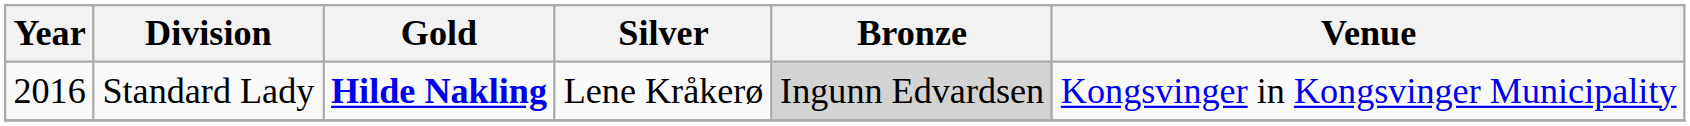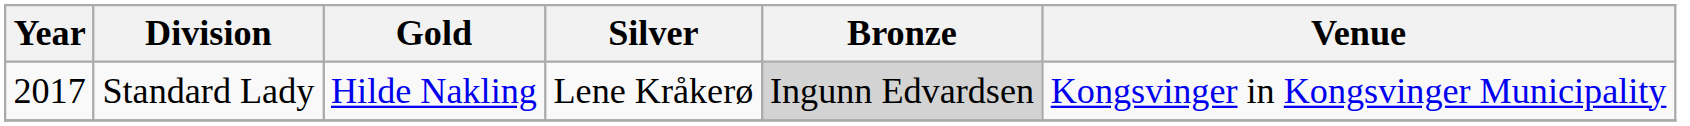Standard Lady | Year: 2016 -> 2017
Standard Lady | Gold: bold -> normal
